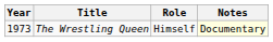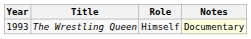The Wrestling Queen | Year: 1973 -> 1993
